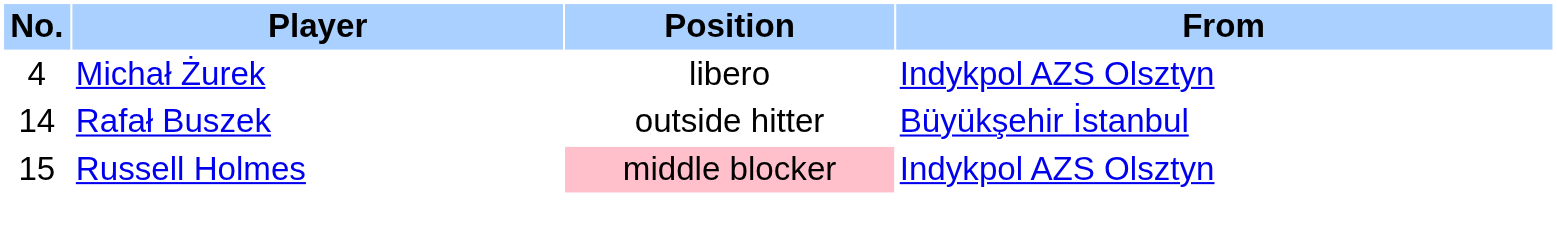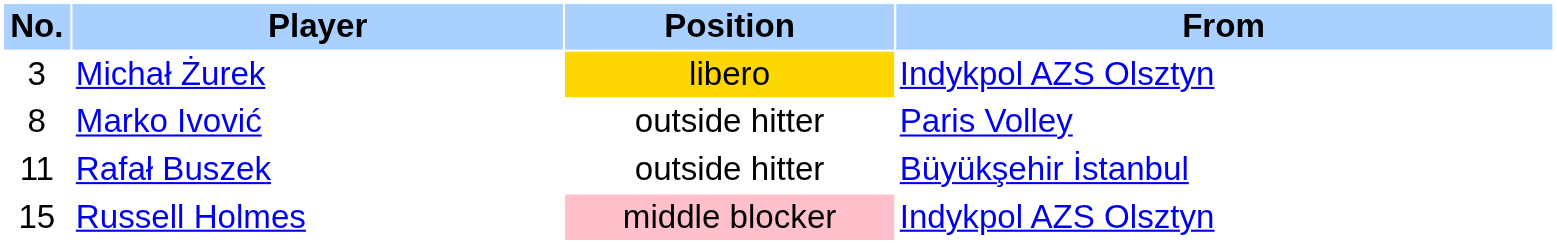Michał Żurek | No.: 4 -> 3
Michał Żurek | Position: no background -> gold background
+ row: 8 | Marko Ivović | outside hitter | Paris Volley
Rafał Buszek | No.: 14 -> 11
